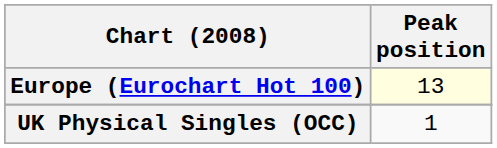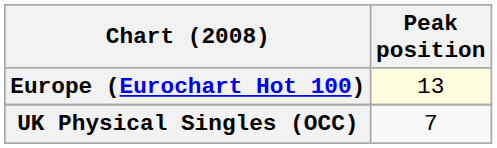UK Physical Singles (OCC) | Peak position: 1 -> 7
